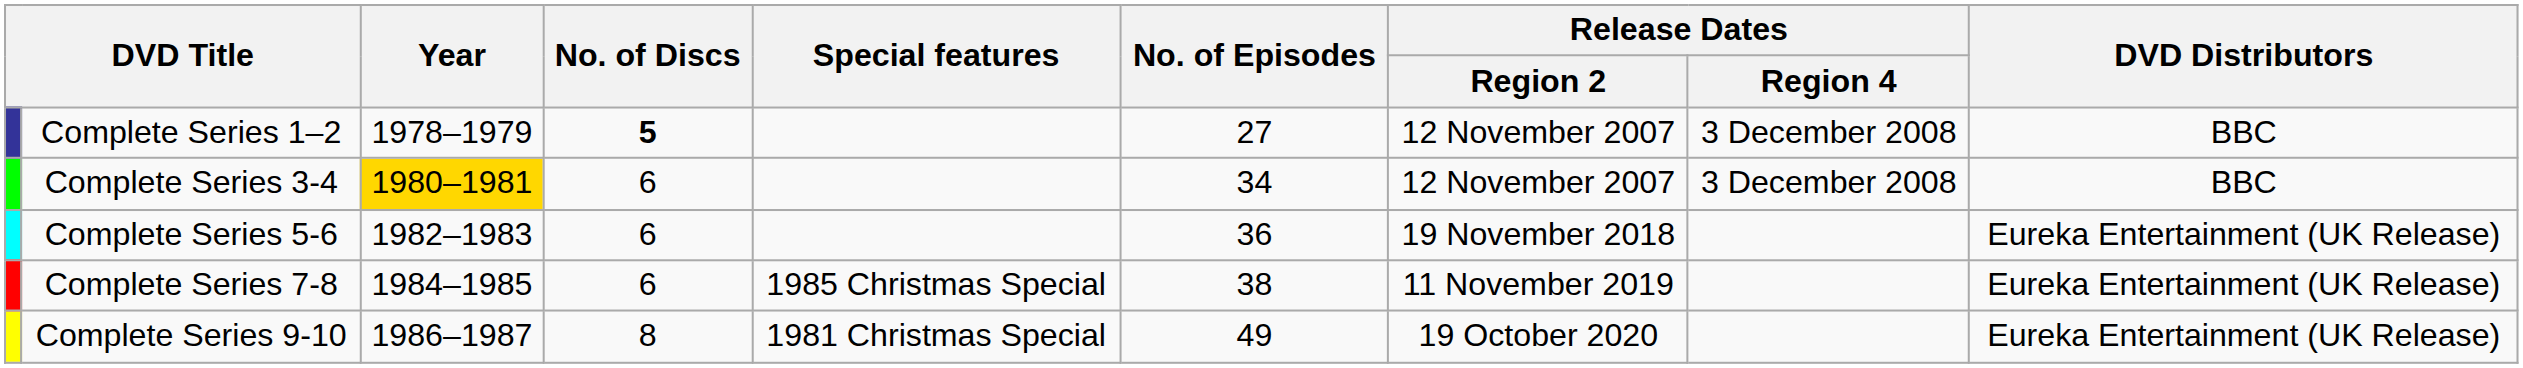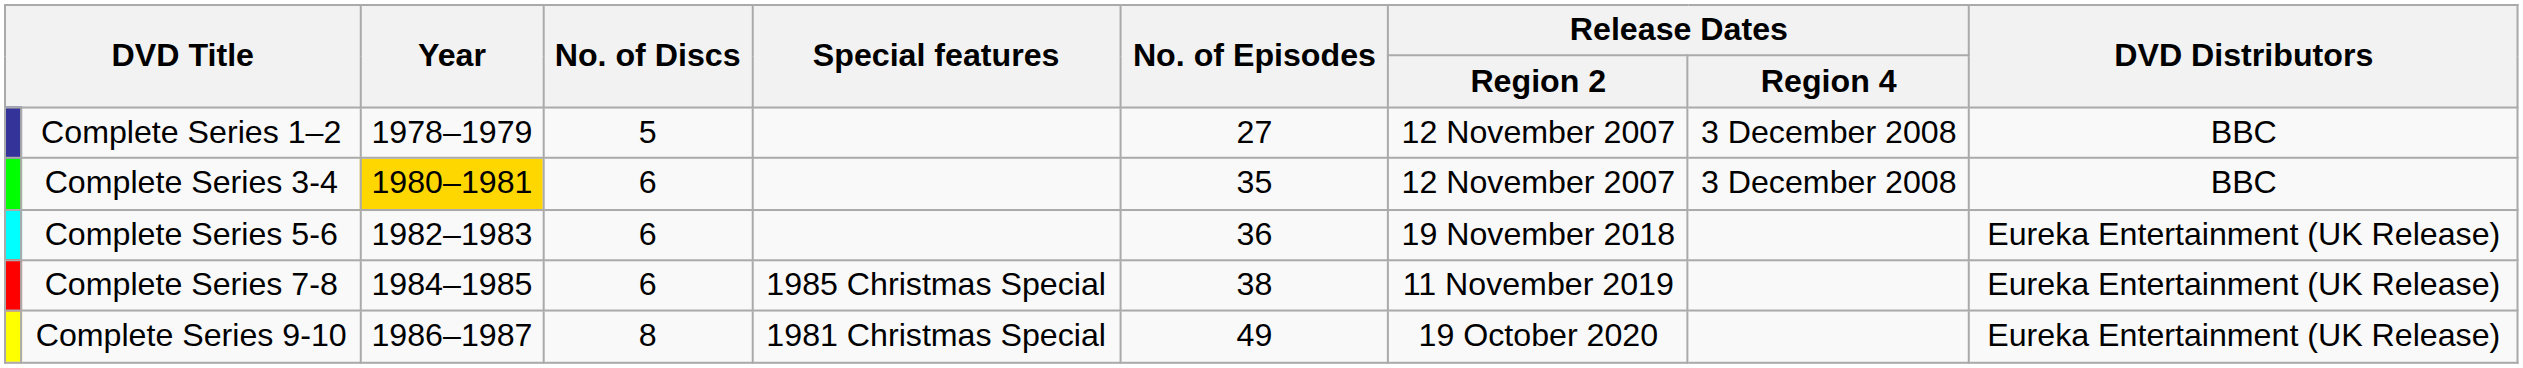Complete Series 1–2 | No. of Discs: bold -> normal
Complete Series 3-4 | No. of Episodes: 34 -> 35
